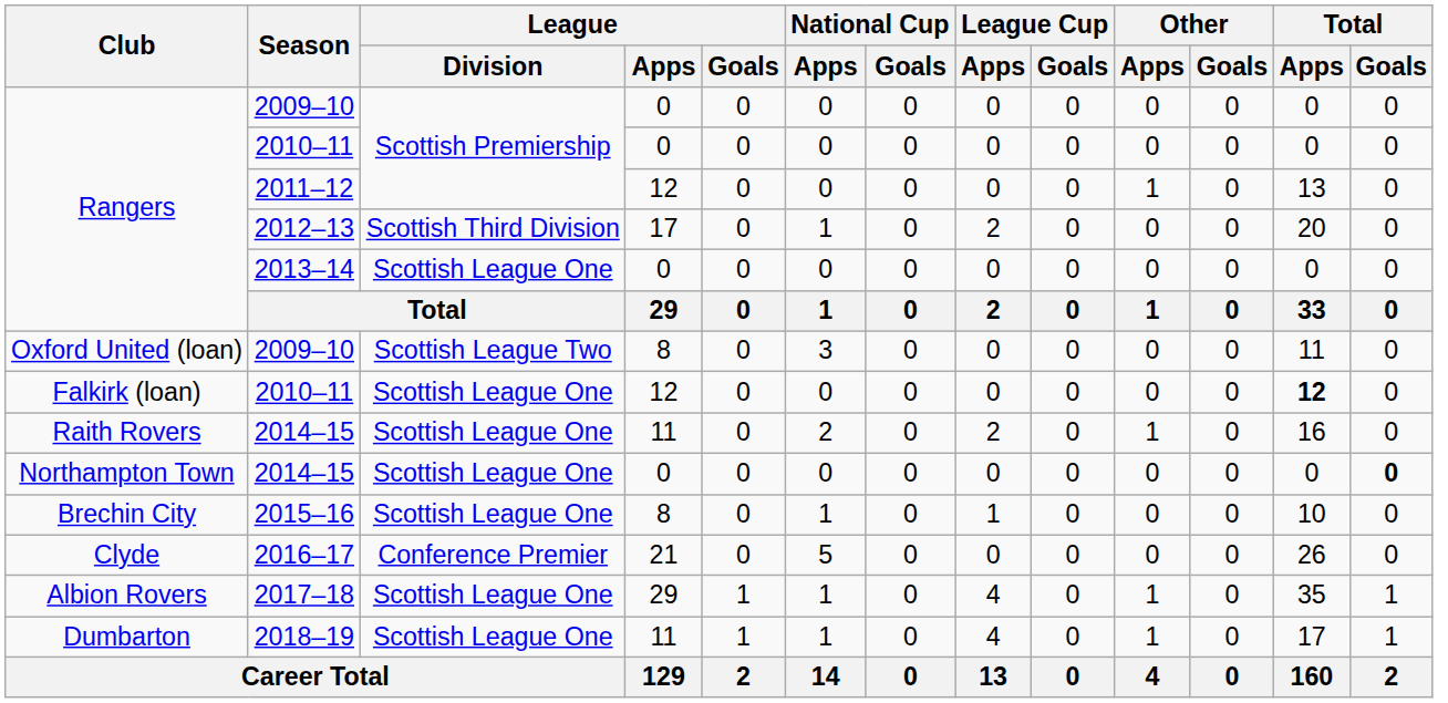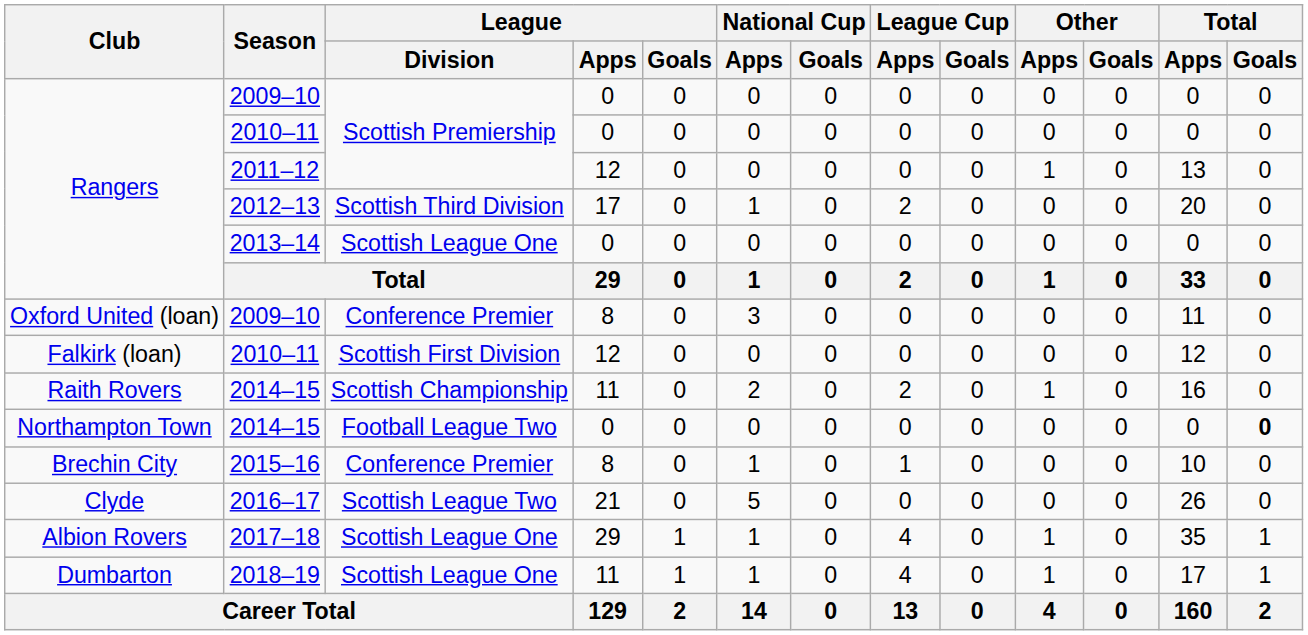Oxford United (loan) / 2009–10 | League / Division: Scottish League Two -> Conference Premier
Falkirk (loan) / 2010–11 | League / Division: Scottish League One -> Scottish First Division
Falkirk (loan) / 2010–11 | Total / Apps: bold -> normal
Raith Rovers / 2014–15 | League / Division: Scottish League One -> Scottish Championship
Northampton Town / 2014–15 | League / Division: Scottish League One -> Football League Two
2015–16 | League / Division: Scottish League One -> Conference Premier
2016–17 | League / Division: Conference Premier -> Scottish League Two
